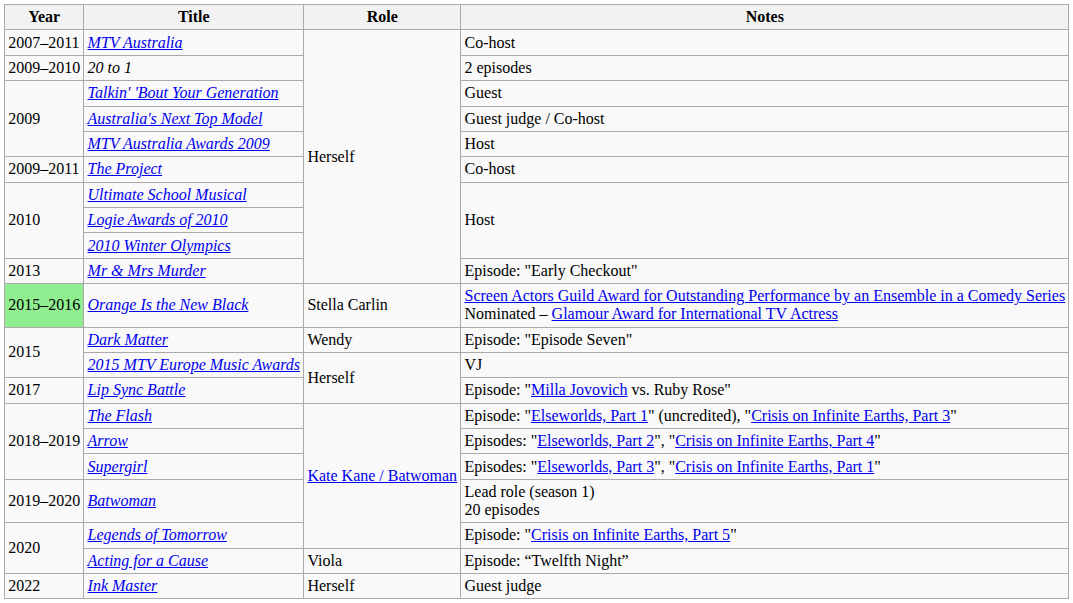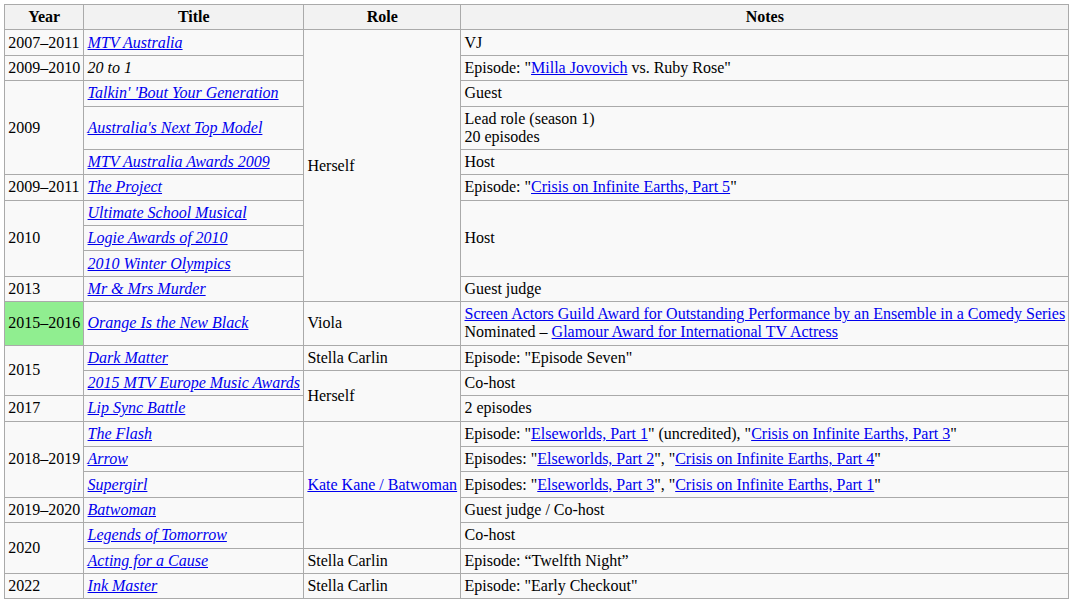MTV Australia | Notes: Co-host -> VJ
20 to 1 | Notes: 2 episodes -> Episode: "Milla Jovovich vs. Ruby Rose"
Australia's Next Top Model | Notes: Guest judge / Co-host -> Lead role (season 1) 20 episodes
The Project | Notes: Co-host -> Episode: "Crisis on Infinite Earths, Part 5"
Mr & Mrs Murder | Notes: Episode: "Early Checkout" -> Guest judge
Orange Is the New Black | Role: Stella Carlin -> Viola
Dark Matter | Role: Wendy -> Stella Carlin
2015 MTV Europe Music Awards | Notes: VJ -> Co-host
Lip Sync Battle | Notes: Episode: "Milla Jovovich vs. Ruby Rose" -> 2 episodes
Batwoman | Notes: Lead role (season 1) 20 episodes -> Guest judge / Co-host
Legends of Tomorrow | Notes: Episode: "Crisis on Infinite Earths, Part 5" -> Co-host
Acting for a Cause | Role: Viola -> Stella Carlin
Ink Master | Role: Herself -> Stella Carlin
Ink Master | Notes: Guest judge -> Episode: "Early Checkout"
